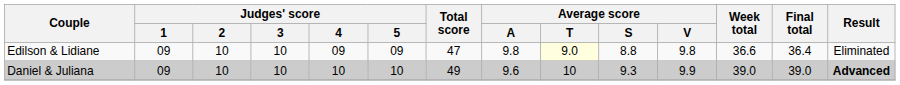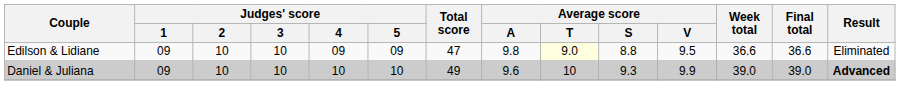Edilson & Lidiane | Average score / V: 9.8 -> 9.5
Edilson & Lidiane | Final total: 36.4 -> 36.6
